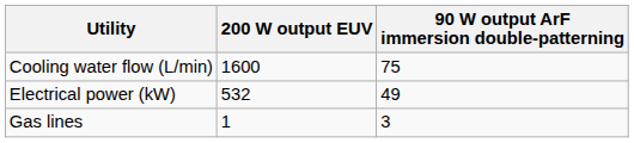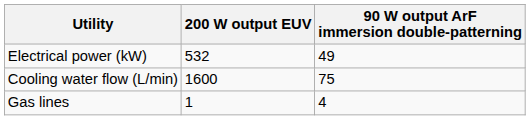rows swapped: Electrical power (kW) <-> Cooling water flow (L/min)
Gas lines | 90 W output ArF immersion double-patterning: 3 -> 4
